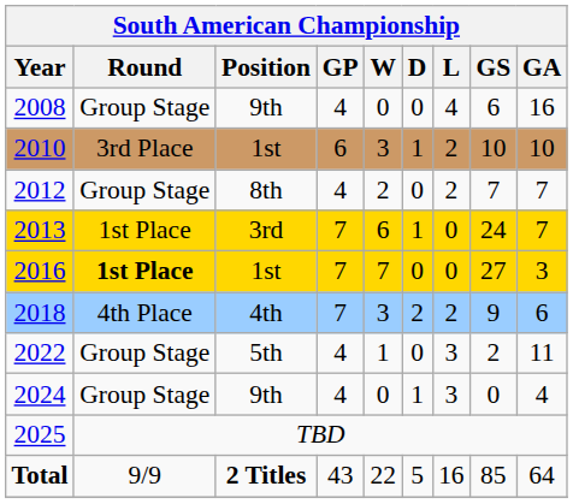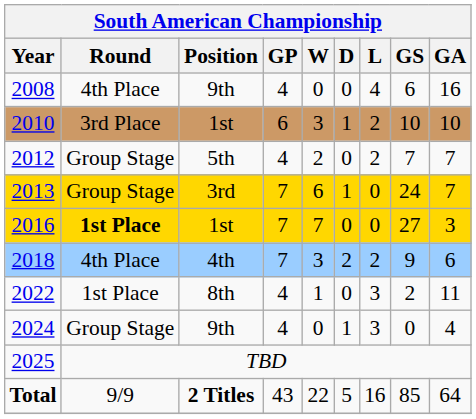2008 | Round: Group Stage -> 4th Place
2012 | Position: 8th -> 5th
2013 | Round: 1st Place -> Group Stage
2022 | Round: Group Stage -> 1st Place
2022 | Position: 5th -> 8th
